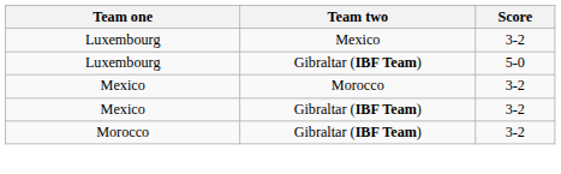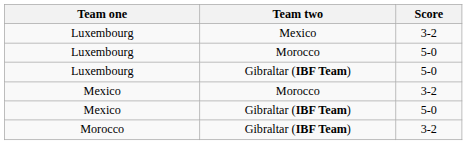+ row: Luxembourg | Morocco | 5-0
Mexico / Gibraltar (IBF Team) | Score: 3-2 -> 5-0
